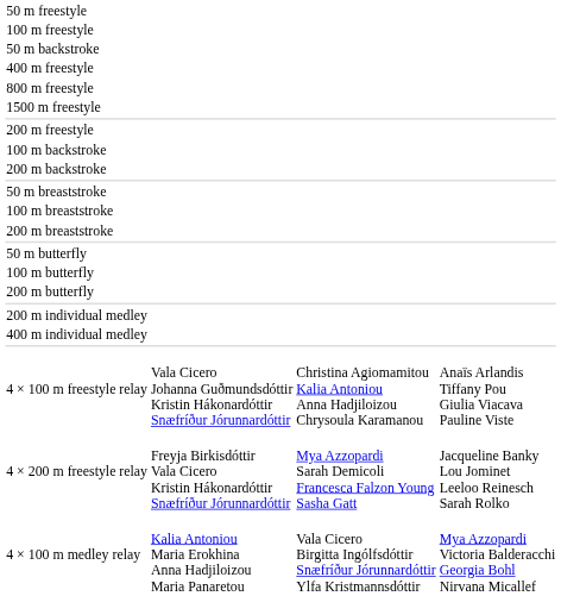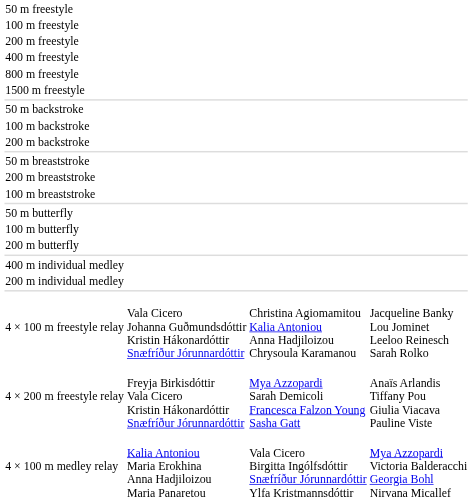rows swapped: 200 m freestyle <-> 50 m backstroke
rows swapped: 100 m breaststroke <-> 200 m breaststroke
rows swapped: 200 m individual medley <-> 400 m individual medley
4 × 100 m freestyle relay | column 4: Anaïs Arlandis Tiffany Pou Giulia Viacava Pauline Viste -> Jacqueline Banky Lou Jominet Leeloo Reinesch Sarah Rolko
4 × 200 m freestyle relay | column 4: Jacqueline Banky Lou Jominet Leeloo Reinesch Sarah Rolko -> Anaïs Arlandis Tiffany Pou Giulia Viacava Pauline Viste
